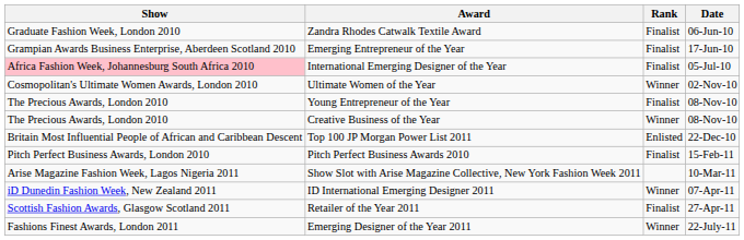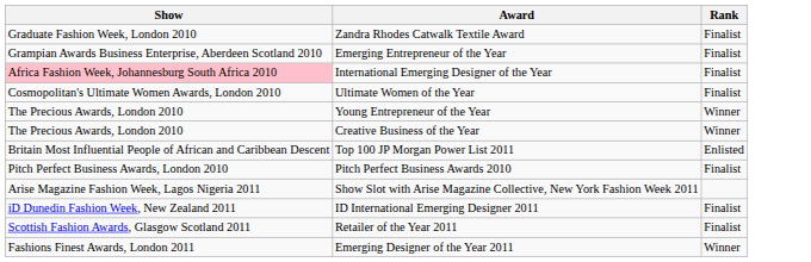- column: Date | 06-Jun-10 | 17-Jun-10 | 05-Jul-10 | 02-Nov-10 | 08-Nov-10 | 08-Nov-10 | 22-Dec-10 | 15-Feb-11 | 10-Mar-11 | 07-Apr-11 | 27-Apr-11 | 22-July-11
Ultimate Women of the Year | Rank: Winner -> Finalist
Young Entrepreneur of the Year | Rank: Finalist -> Winner
ID International Emerging Designer 2011 | Rank: Winner -> Finalist
